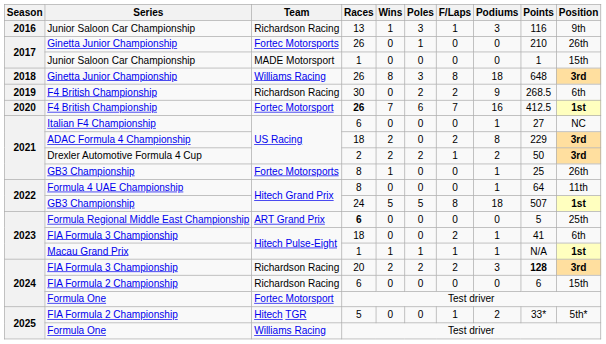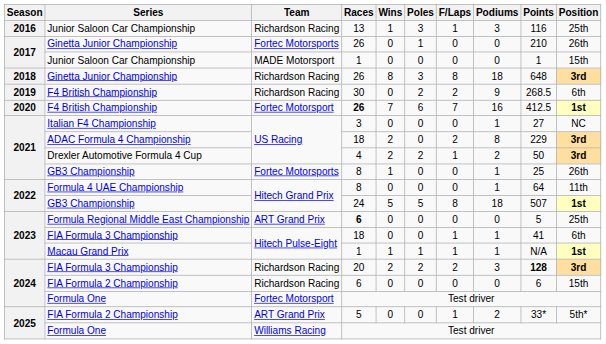2016 / Junior Saloon Car Championship | Position: 9th -> 25th
2018 / Ginetta Junior Championship | Team: Williams Racing -> Richardson Racing
Italian F4 Championship | Races: 6 -> 3
Drexler Automotive Formula 4 Cup | Races: 2 -> 4
2023 / FIA Formula 3 Championship | F/Laps: 2 -> 1
2025 / FIA Formula 2 Championship | Team: Hitech TGR -> ART Grand Prix
